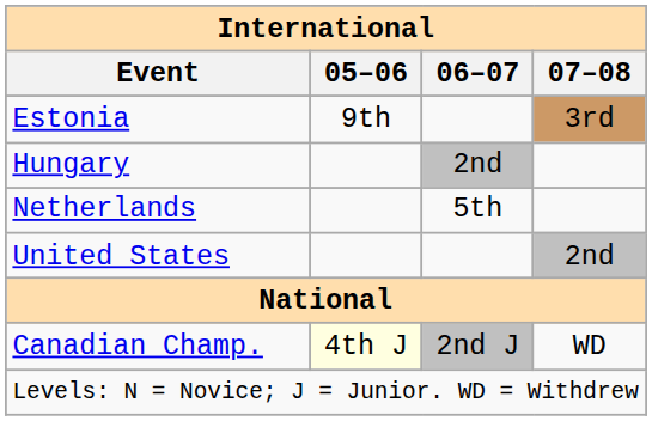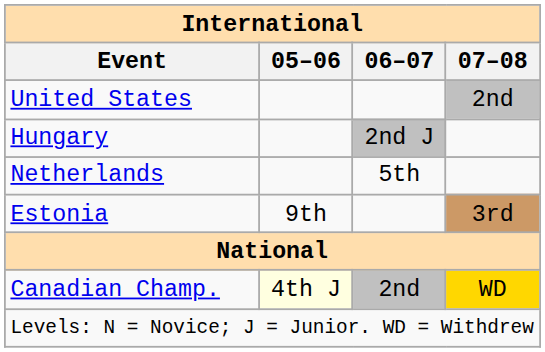rows swapped: Estonia <-> United States
Hungary | 06–07: 2nd -> 2nd J
Canadian Champ. | 06–07: 2nd J -> 2nd
Canadian Champ. | 07–08: no background -> gold background
